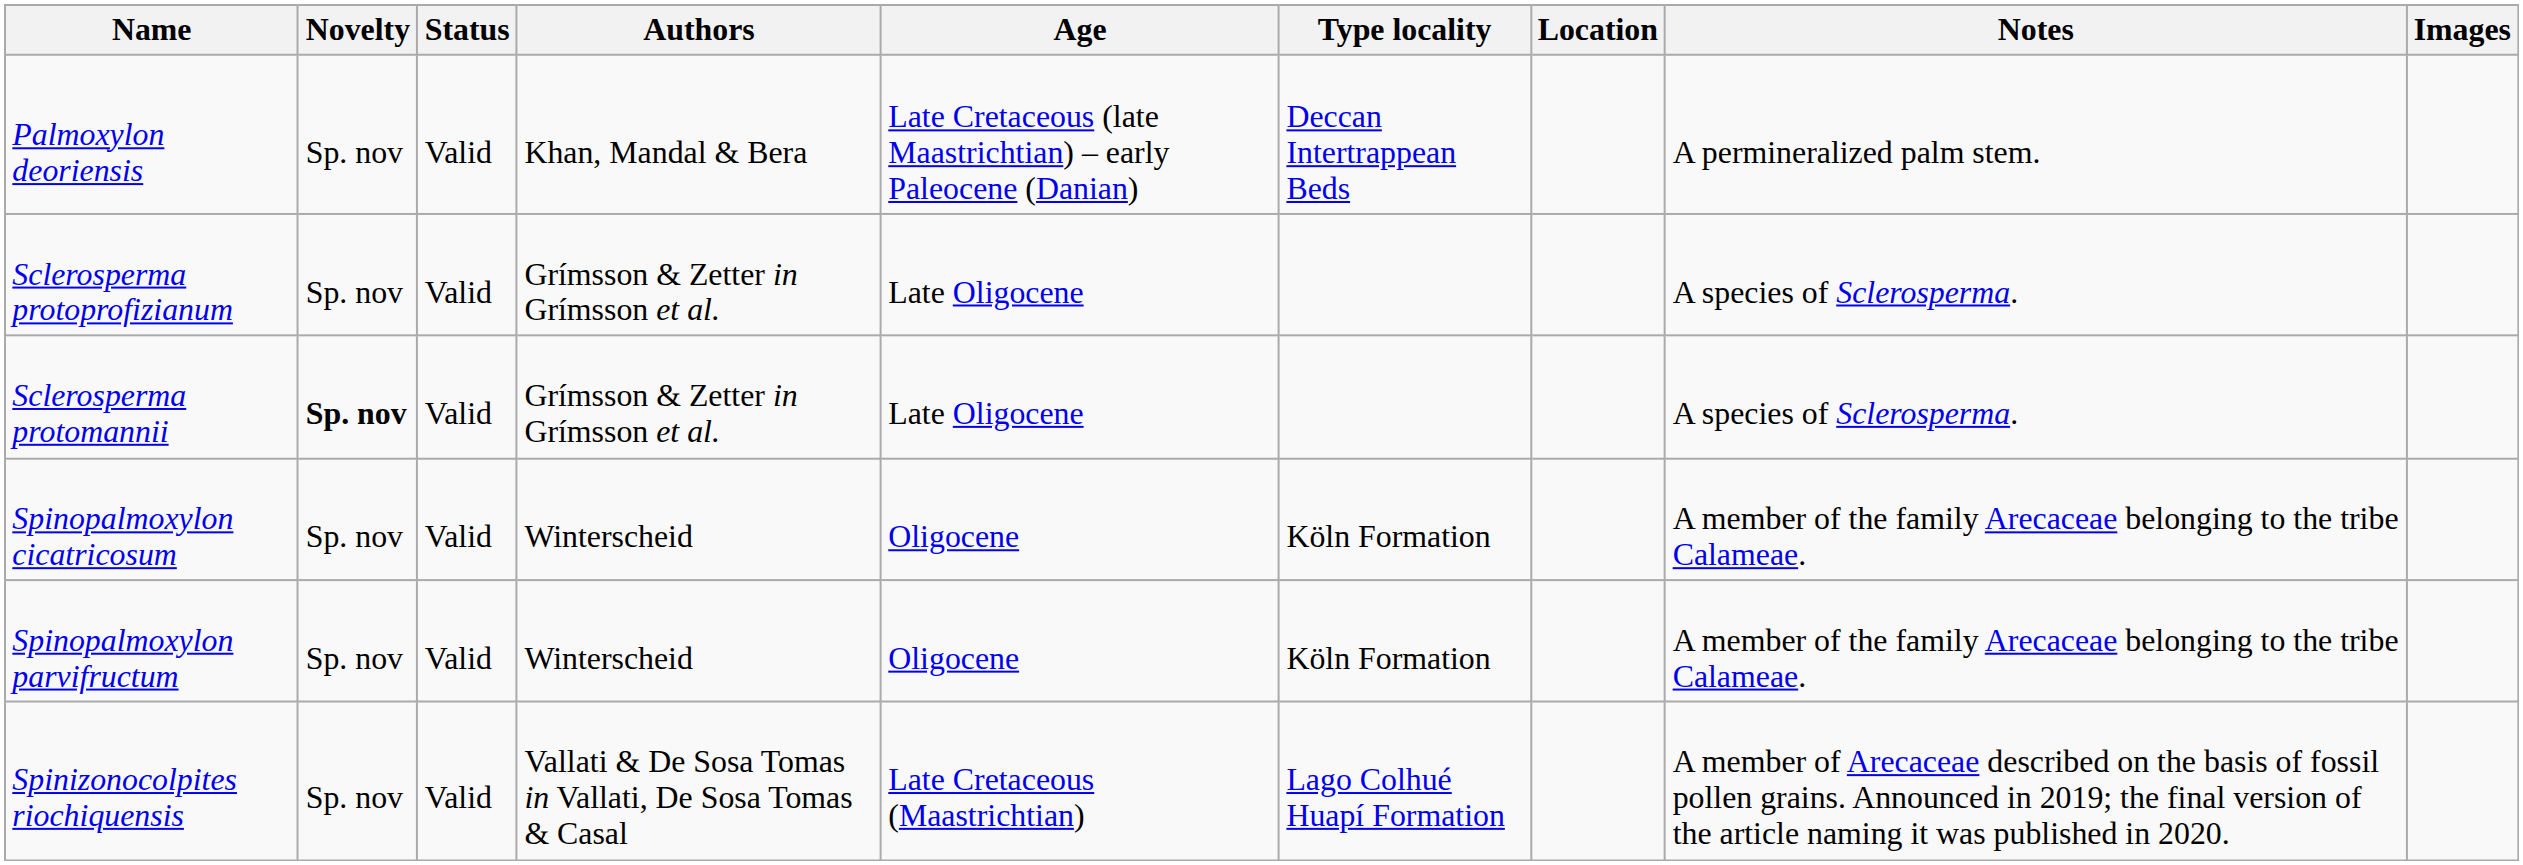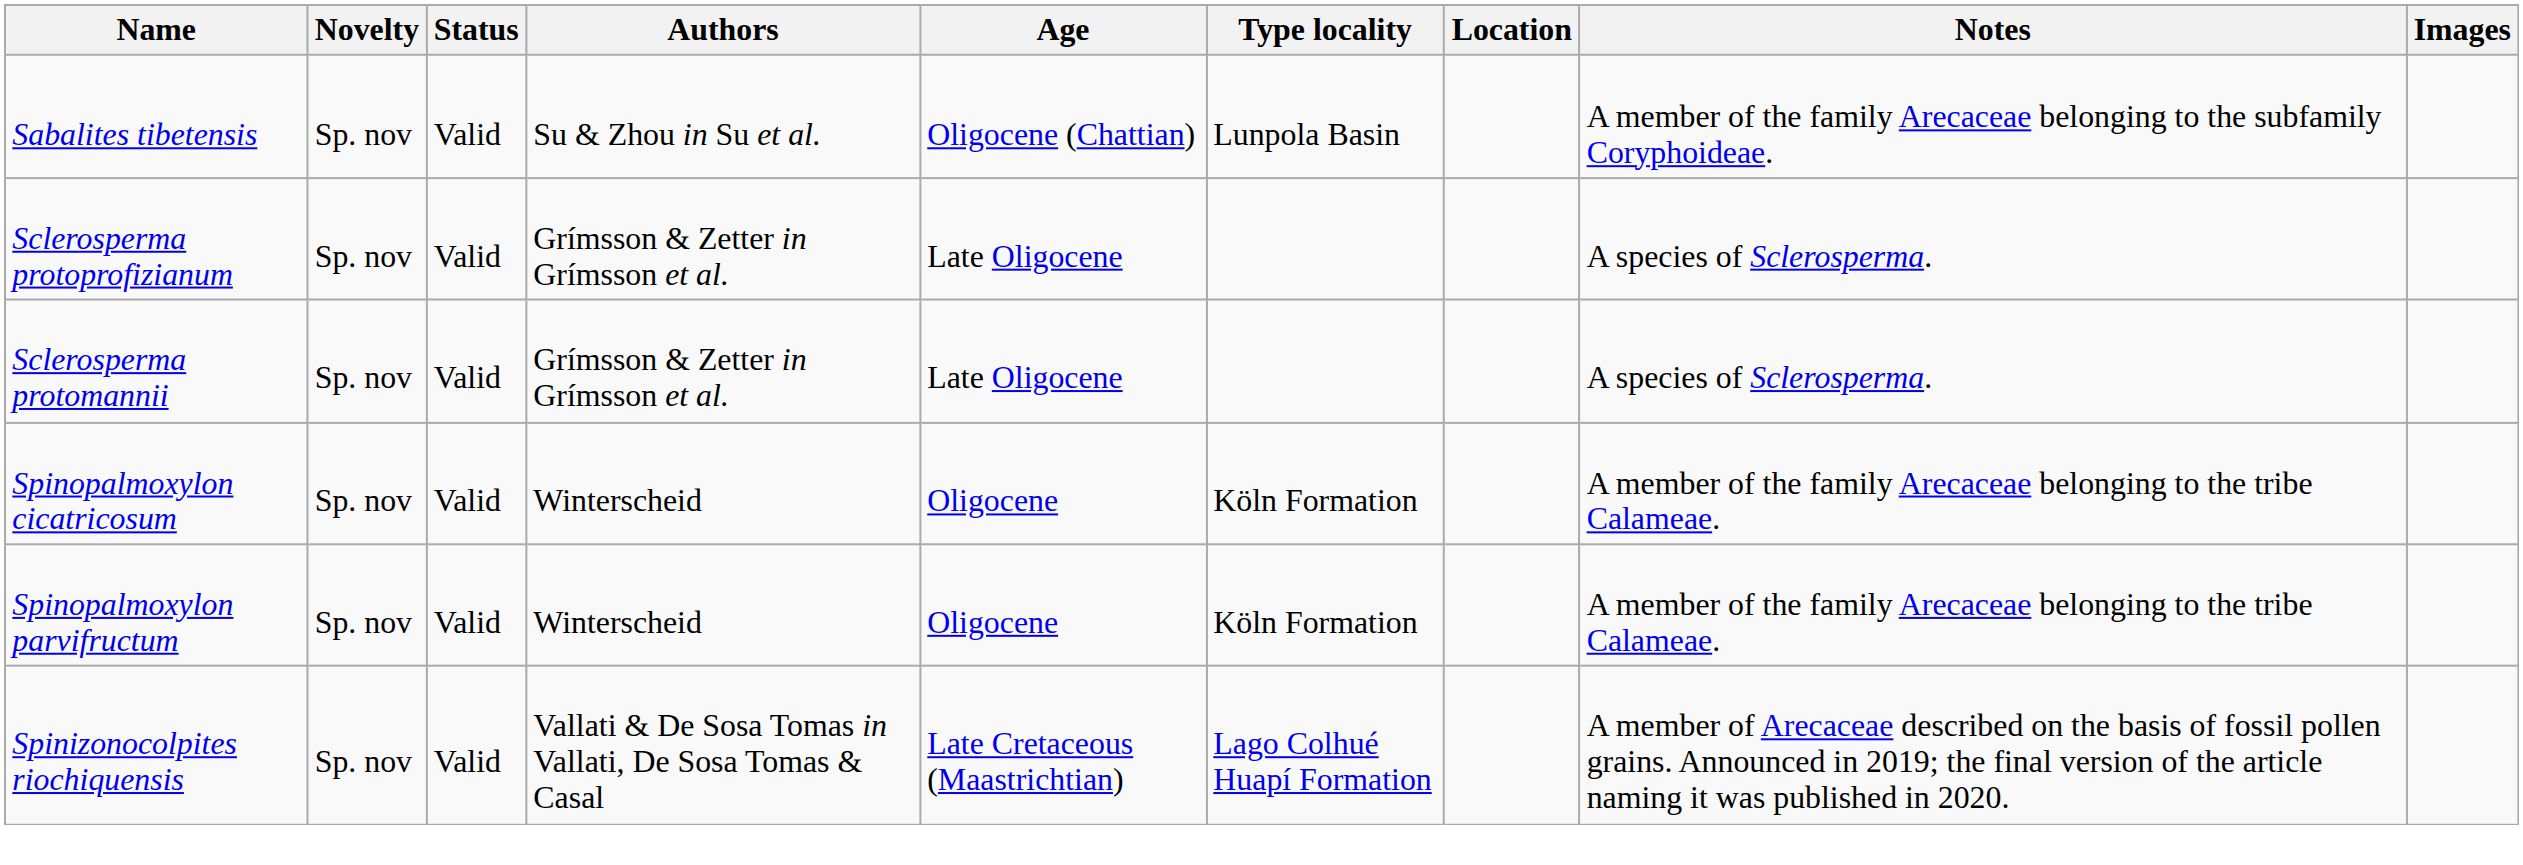- row: Palmoxylon deoriensis | Sp. nov | Valid | Khan, Mandal & Bera | Late Cretaceous (late Maastrichtian) – early Paleocene (Danian) | Deccan Intertrappean Beds | A permineralized palm stem.
+ row: Sabalites tibetensis | Sp. nov | Valid | Su & Zhou in Su et al. | Oligocene (Chattian) | Lunpola Basin | A member of the family Arecaceae belonging to the subfamily Coryphoideae.
Sclerosperma protomannii | Novelty: bold -> normal
